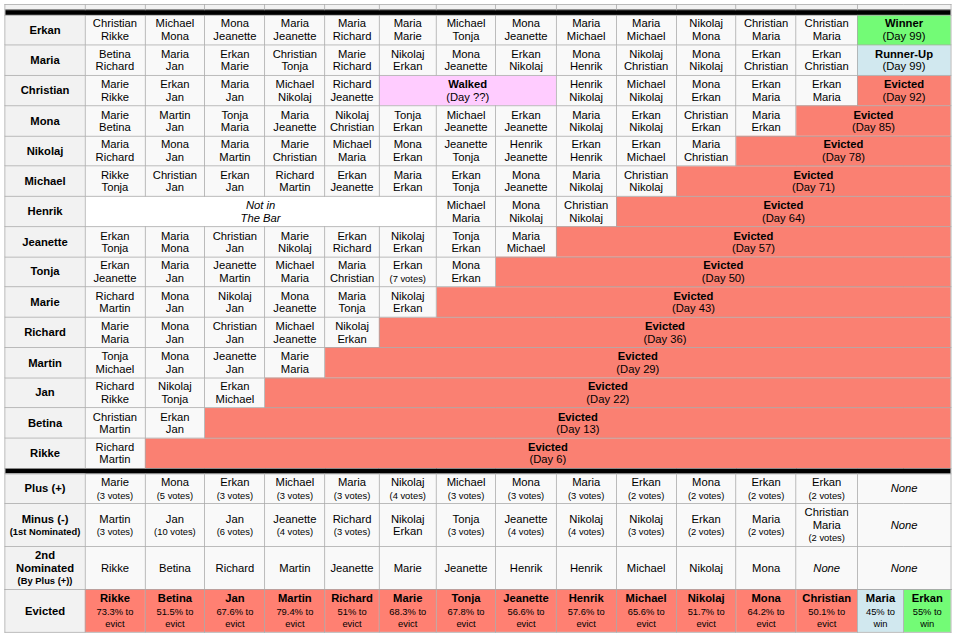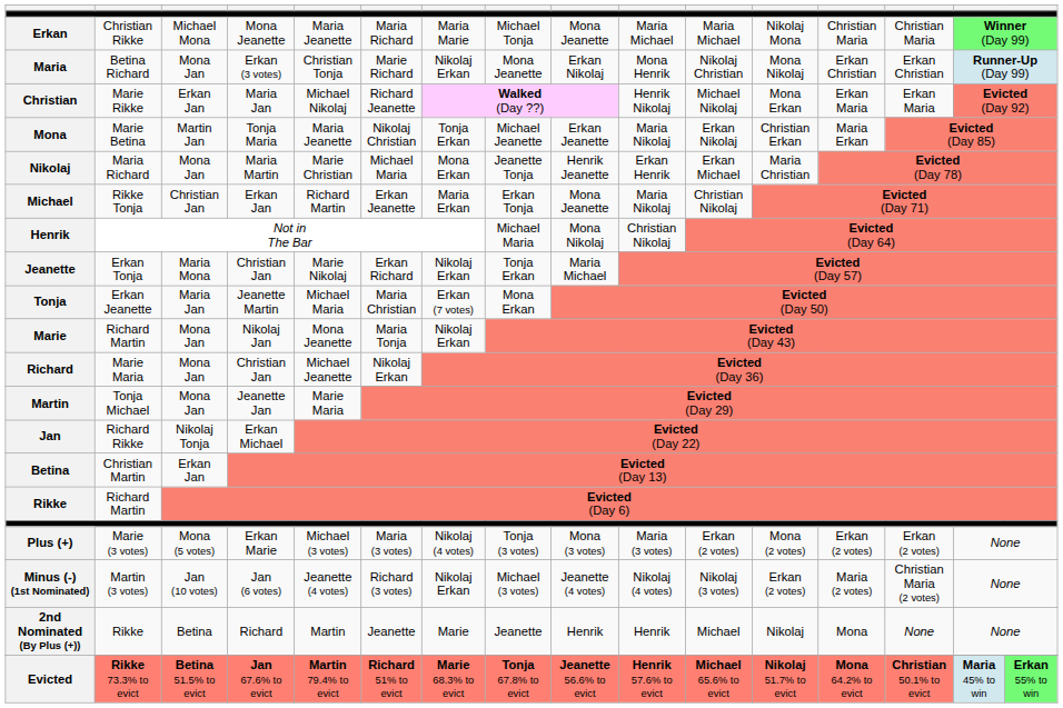Maria | column 3: Maria Jan -> Mona Jan
Maria | column 4: Erkan Marie -> Erkan (3 votes)
Plus (+) | column 4: Erkan (3 votes) -> Erkan Marie
Plus (+) | column 8: Michael (3 votes) -> Tonja (3 votes)
Minus (-) (1st Nominated) | column 8: Tonja (3 votes) -> Michael (3 votes)
